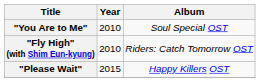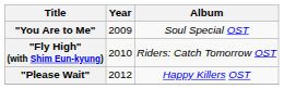"You Are to Me" | Year: 2010 -> 2009
"Please Wait" | Year: 2015 -> 2012
